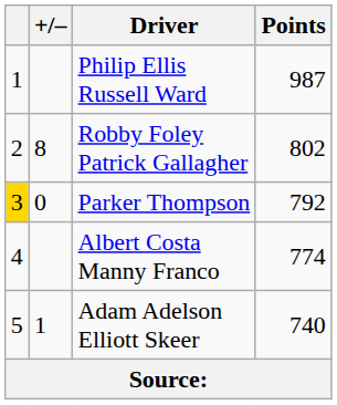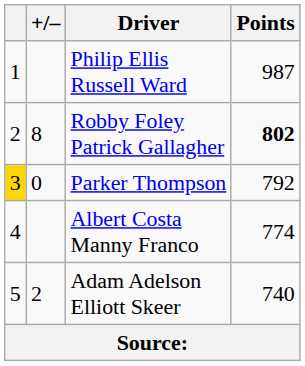Robby Foley Patrick Gallagher | Points: normal -> bold
Adam Adelson Elliott Skeer | +/–: 1 -> 2
